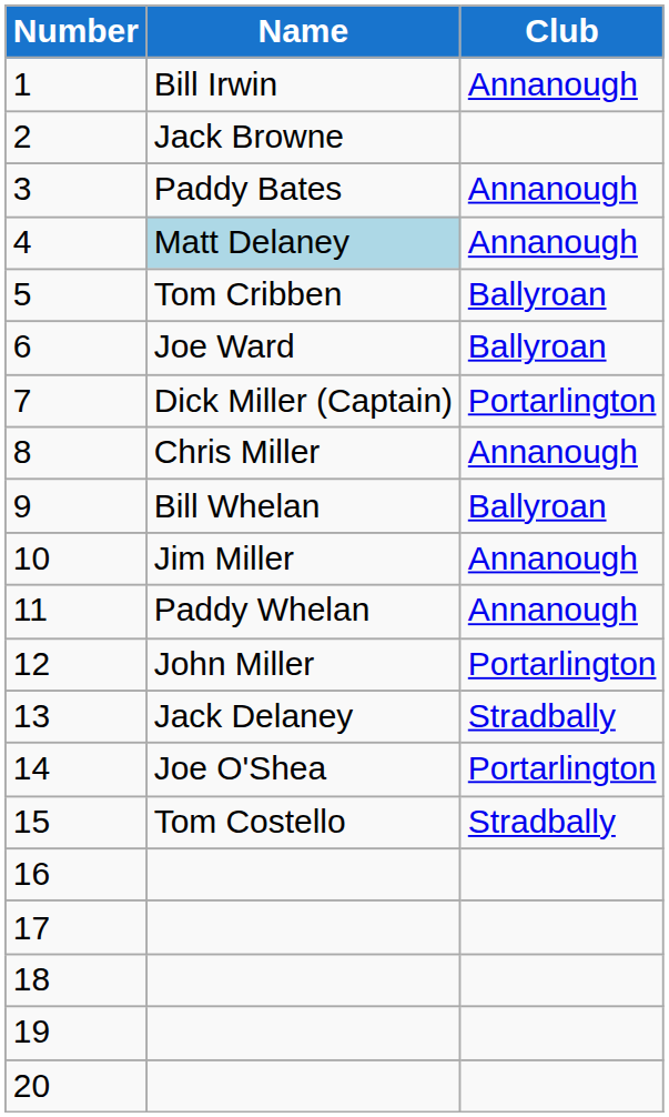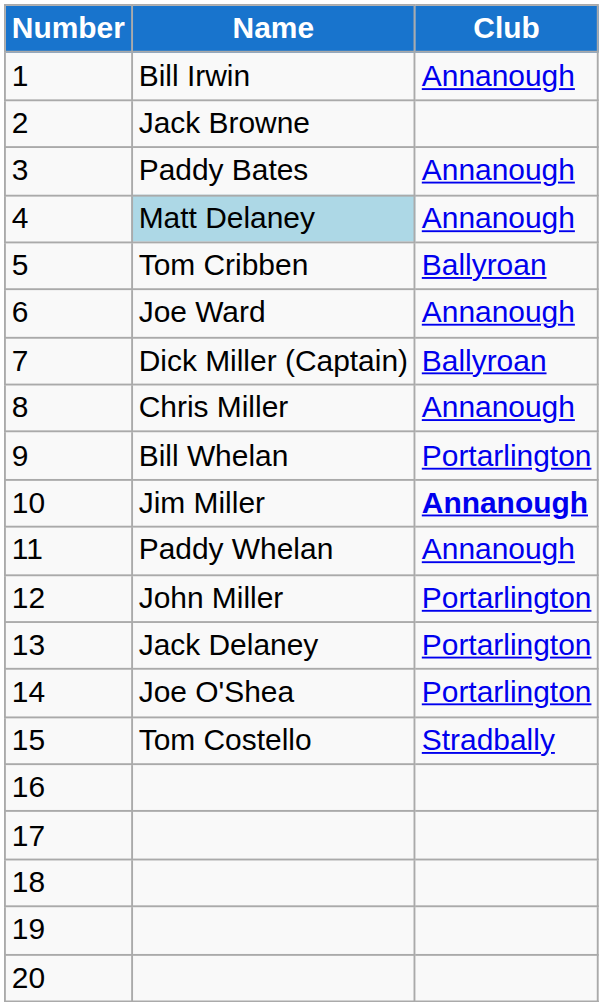6 | Club: Ballyroan -> Annanough
7 | Club: Portarlington -> Ballyroan
9 | Club: Ballyroan -> Portarlington
10 | Club: normal -> bold
13 | Club: Stradbally -> Portarlington
